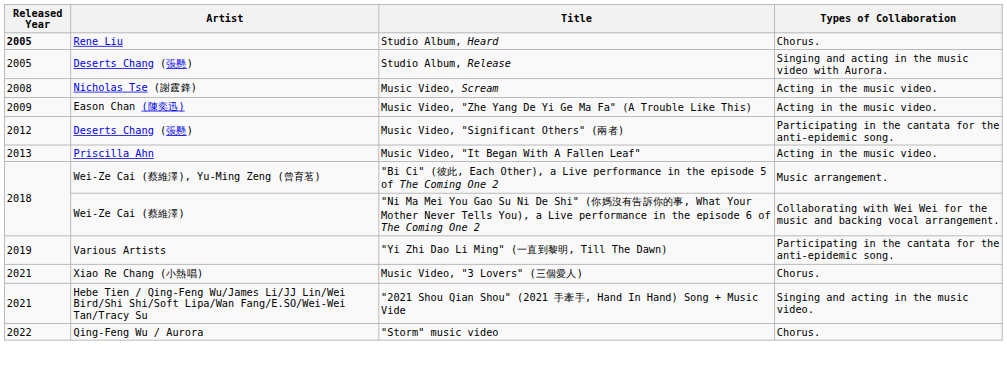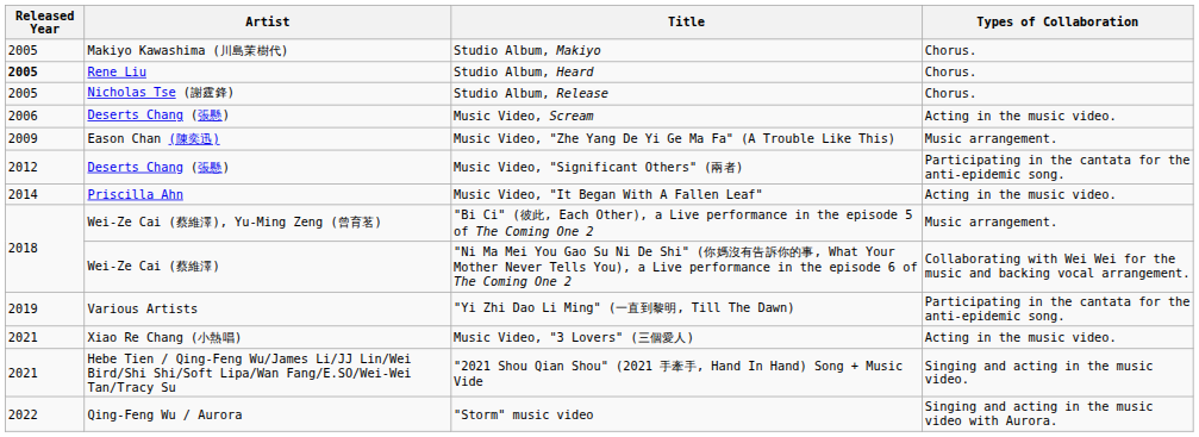+ row: 2005 | Makiyo Kawashima (川島茉樹代) | Studio Album, Makiyo | Chorus.
Studio Album, Release | Artist: Deserts Chang (張懸) -> Nicholas Tse (謝霆鋒)
Studio Album, Release | Types of Collaboration: Singing and acting in the music video with Aurora. -> Chorus.
Music Video, Scream | Released Year: 2008 -> 2006
Music Video, Scream | Artist: Nicholas Tse (謝霆鋒) -> Deserts Chang (張懸)
Music Video, "Zhe Yang De Yi Ge Ma Fa" (A Trouble Like This) | Types of Collaboration: Acting in the music video. -> Music arrangement.
Music Video, "It Began With A Fallen Leaf" | Released Year: 2013 -> 2014
Music Video, "3 Lovers" (三個愛人) | Types of Collaboration: Chorus. -> Acting in the music video.
"Storm" music video | Types of Collaboration: Chorus. -> Singing and acting in the music video with Aurora.
